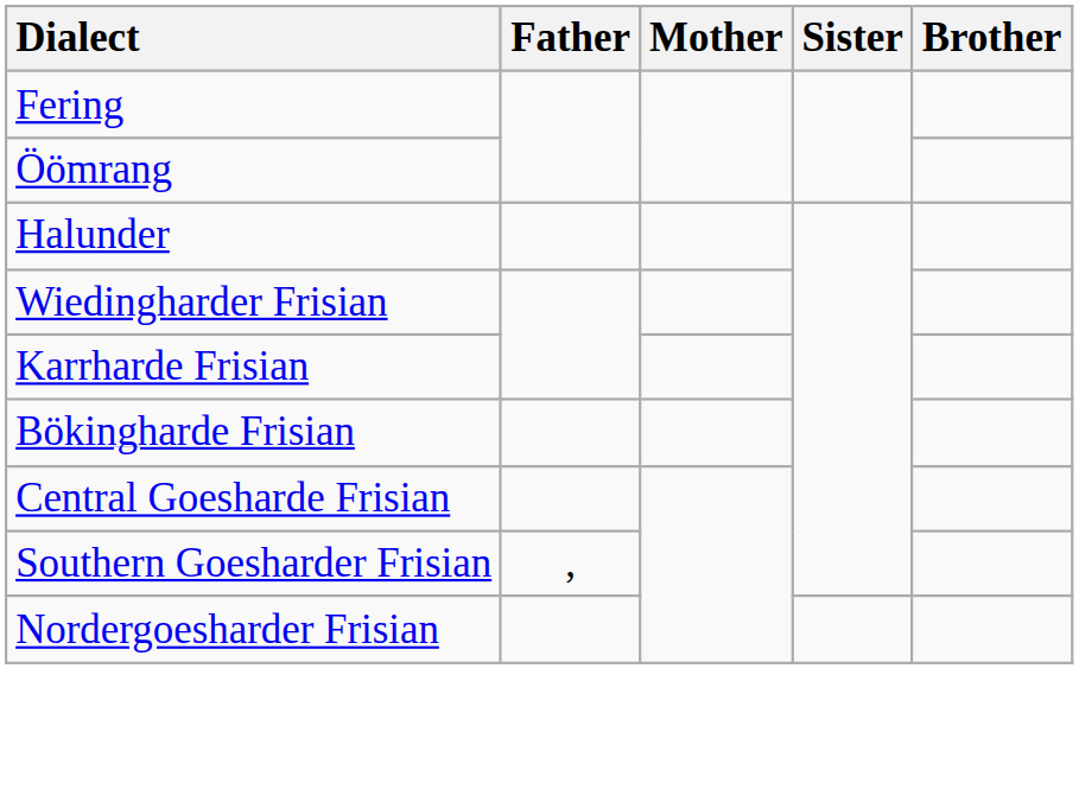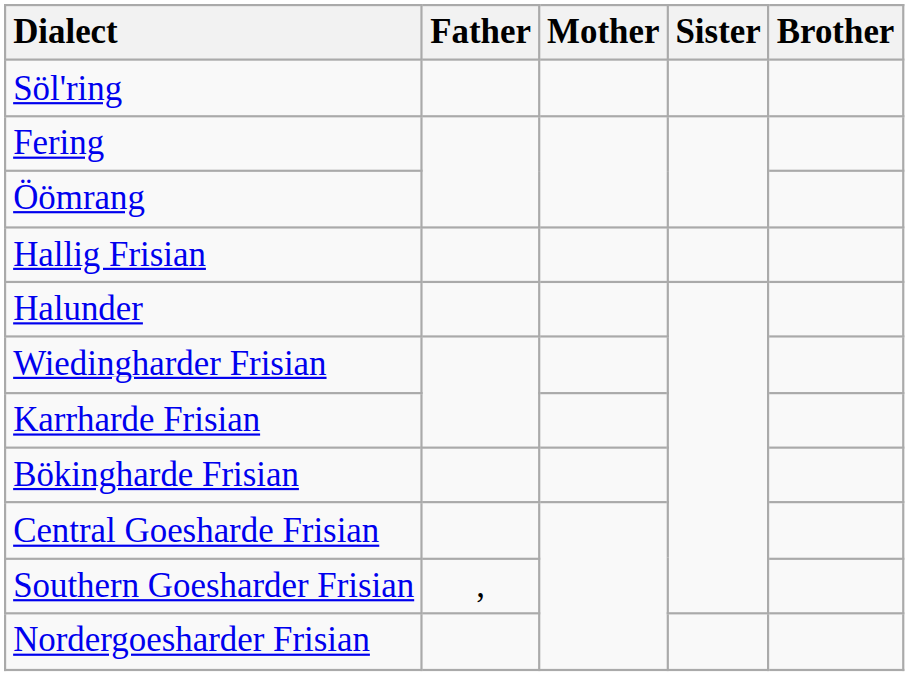+ row: Söl'ring
+ row: Hallig Frisian
